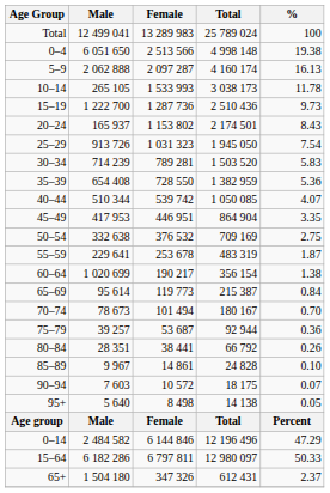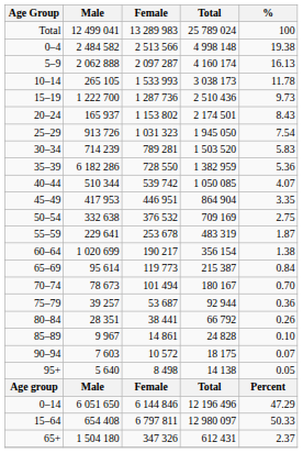0–4 | Male: 6 051 650 -> 2 484 582
35–39 | Male: 654 408 -> 6 182 286
0–14 | Male: 2 484 582 -> 6 051 650
15–64 | Male: 6 182 286 -> 654 408
